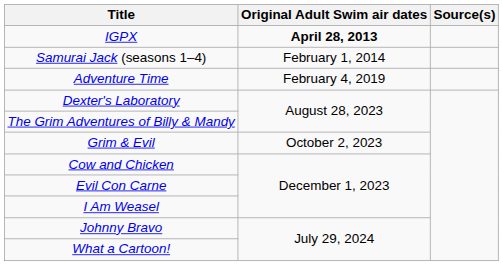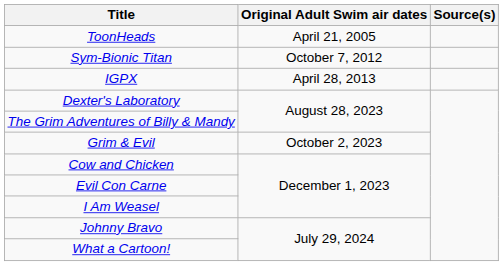+ row: ToonHeads | April 21, 2005
+ row: Sym-Bionic Titan | October 7, 2012
IGPX | Original Adult Swim air dates: bold -> normal
- row: Samurai Jack (seasons 1–4) | February 1, 2014
- row: Adventure Time | February 4, 2019
